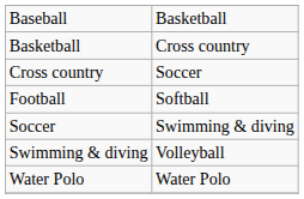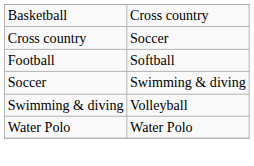- row: Baseball | Basketball
